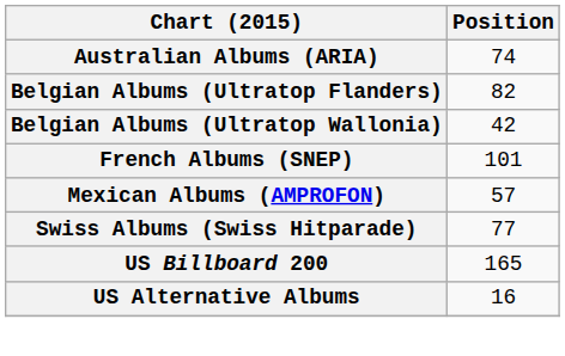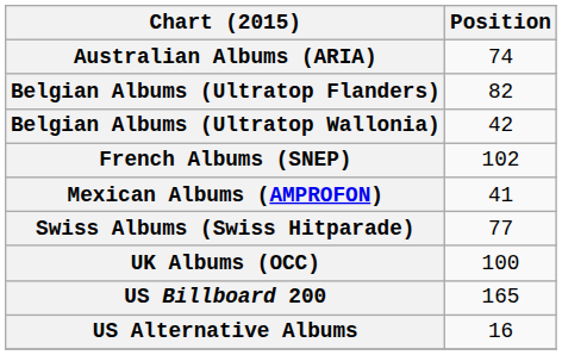French Albums (SNEP) | Position: 101 -> 102
Mexican Albums (AMPROFON) | Position: 57 -> 41
+ row: UK Albums (OCC) | 100
